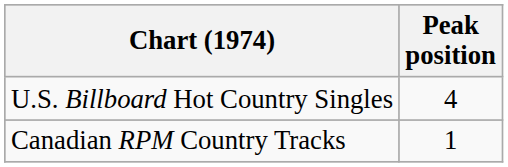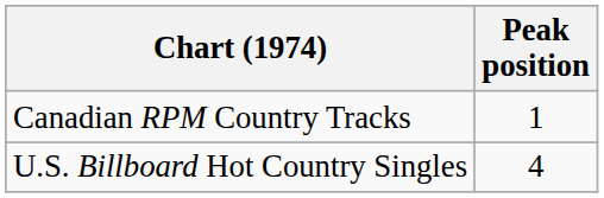rows swapped: U.S. Billboard Hot Country Singles <-> Canadian RPM Country Tracks
